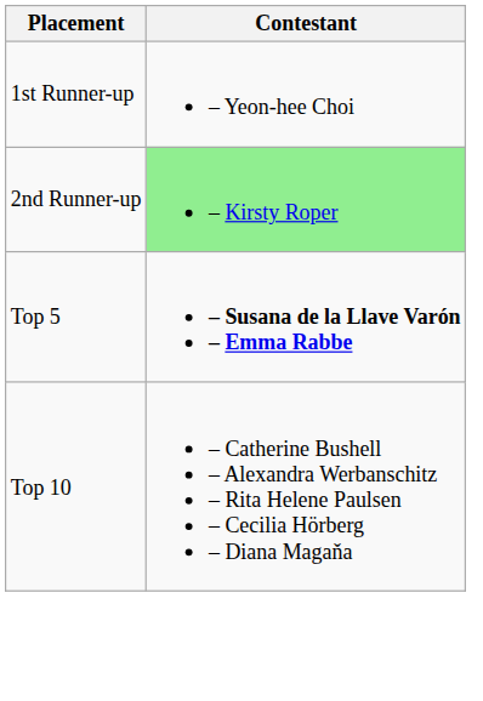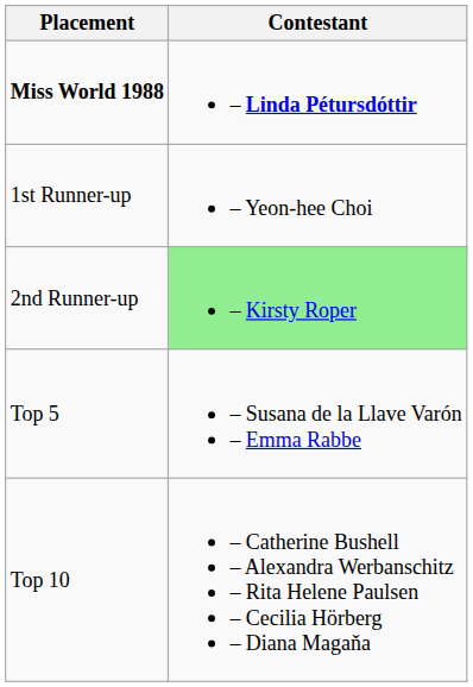+ row: Miss World 1988 | – Linda Pétursdóttir
Top 5 | Contestant: bold -> normal
